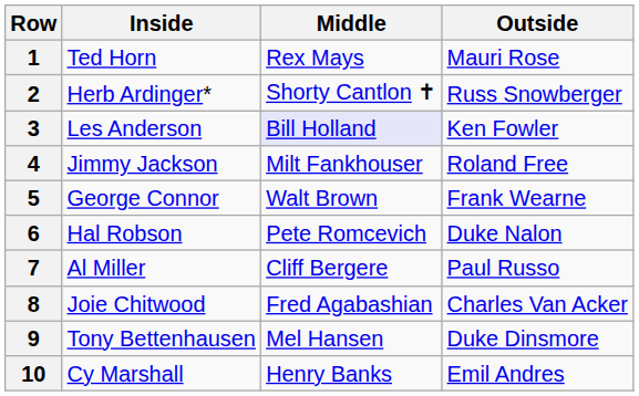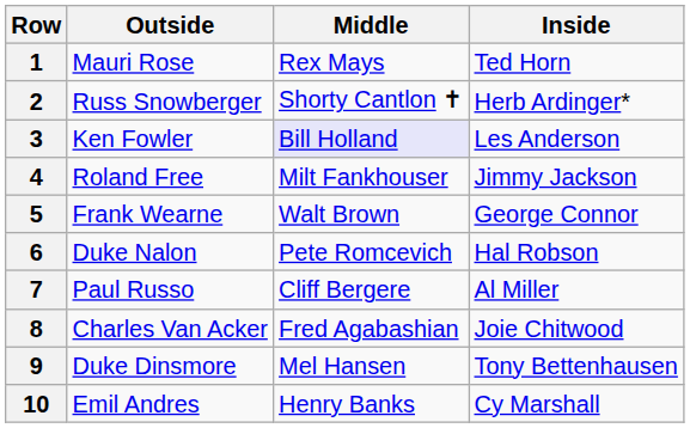columns swapped: Inside <-> Outside
